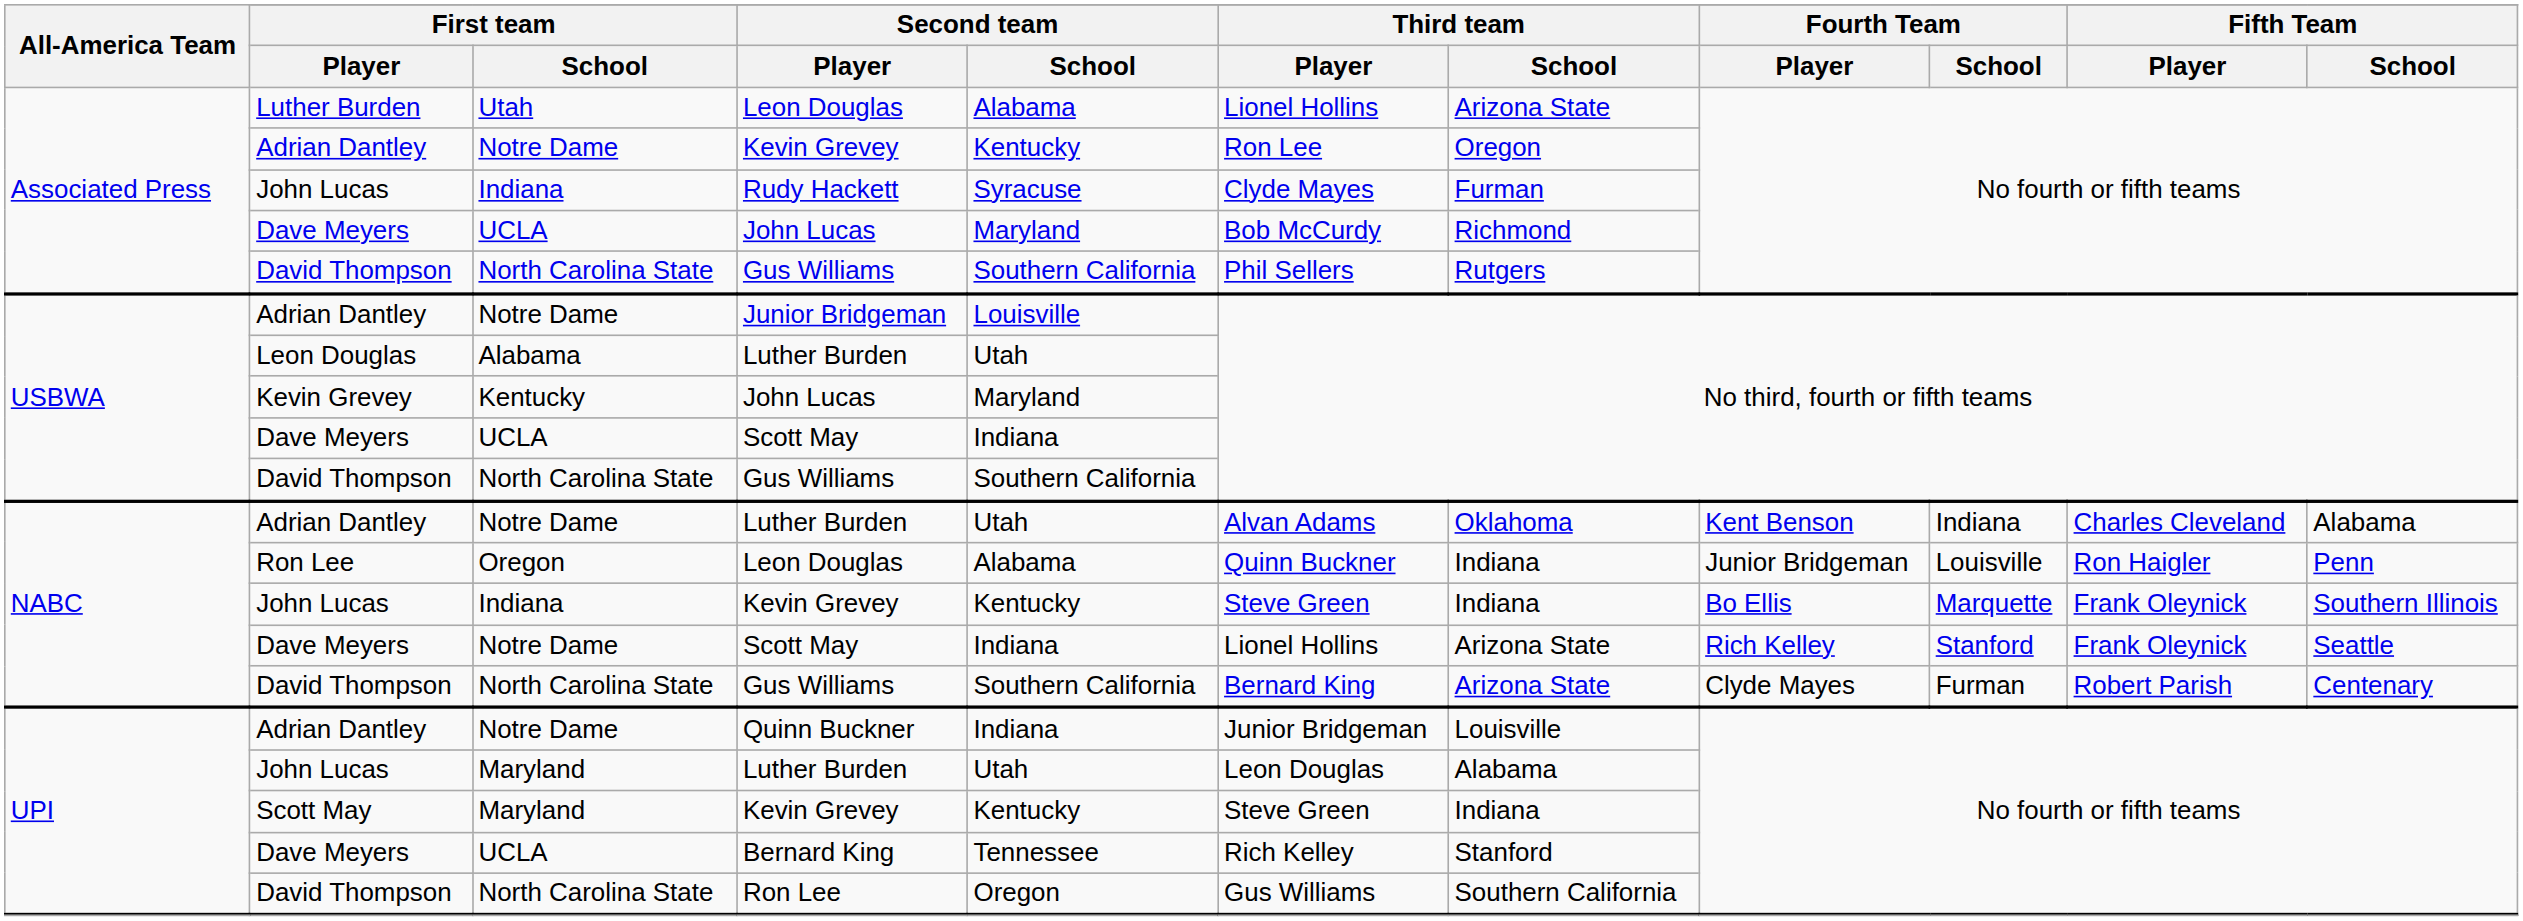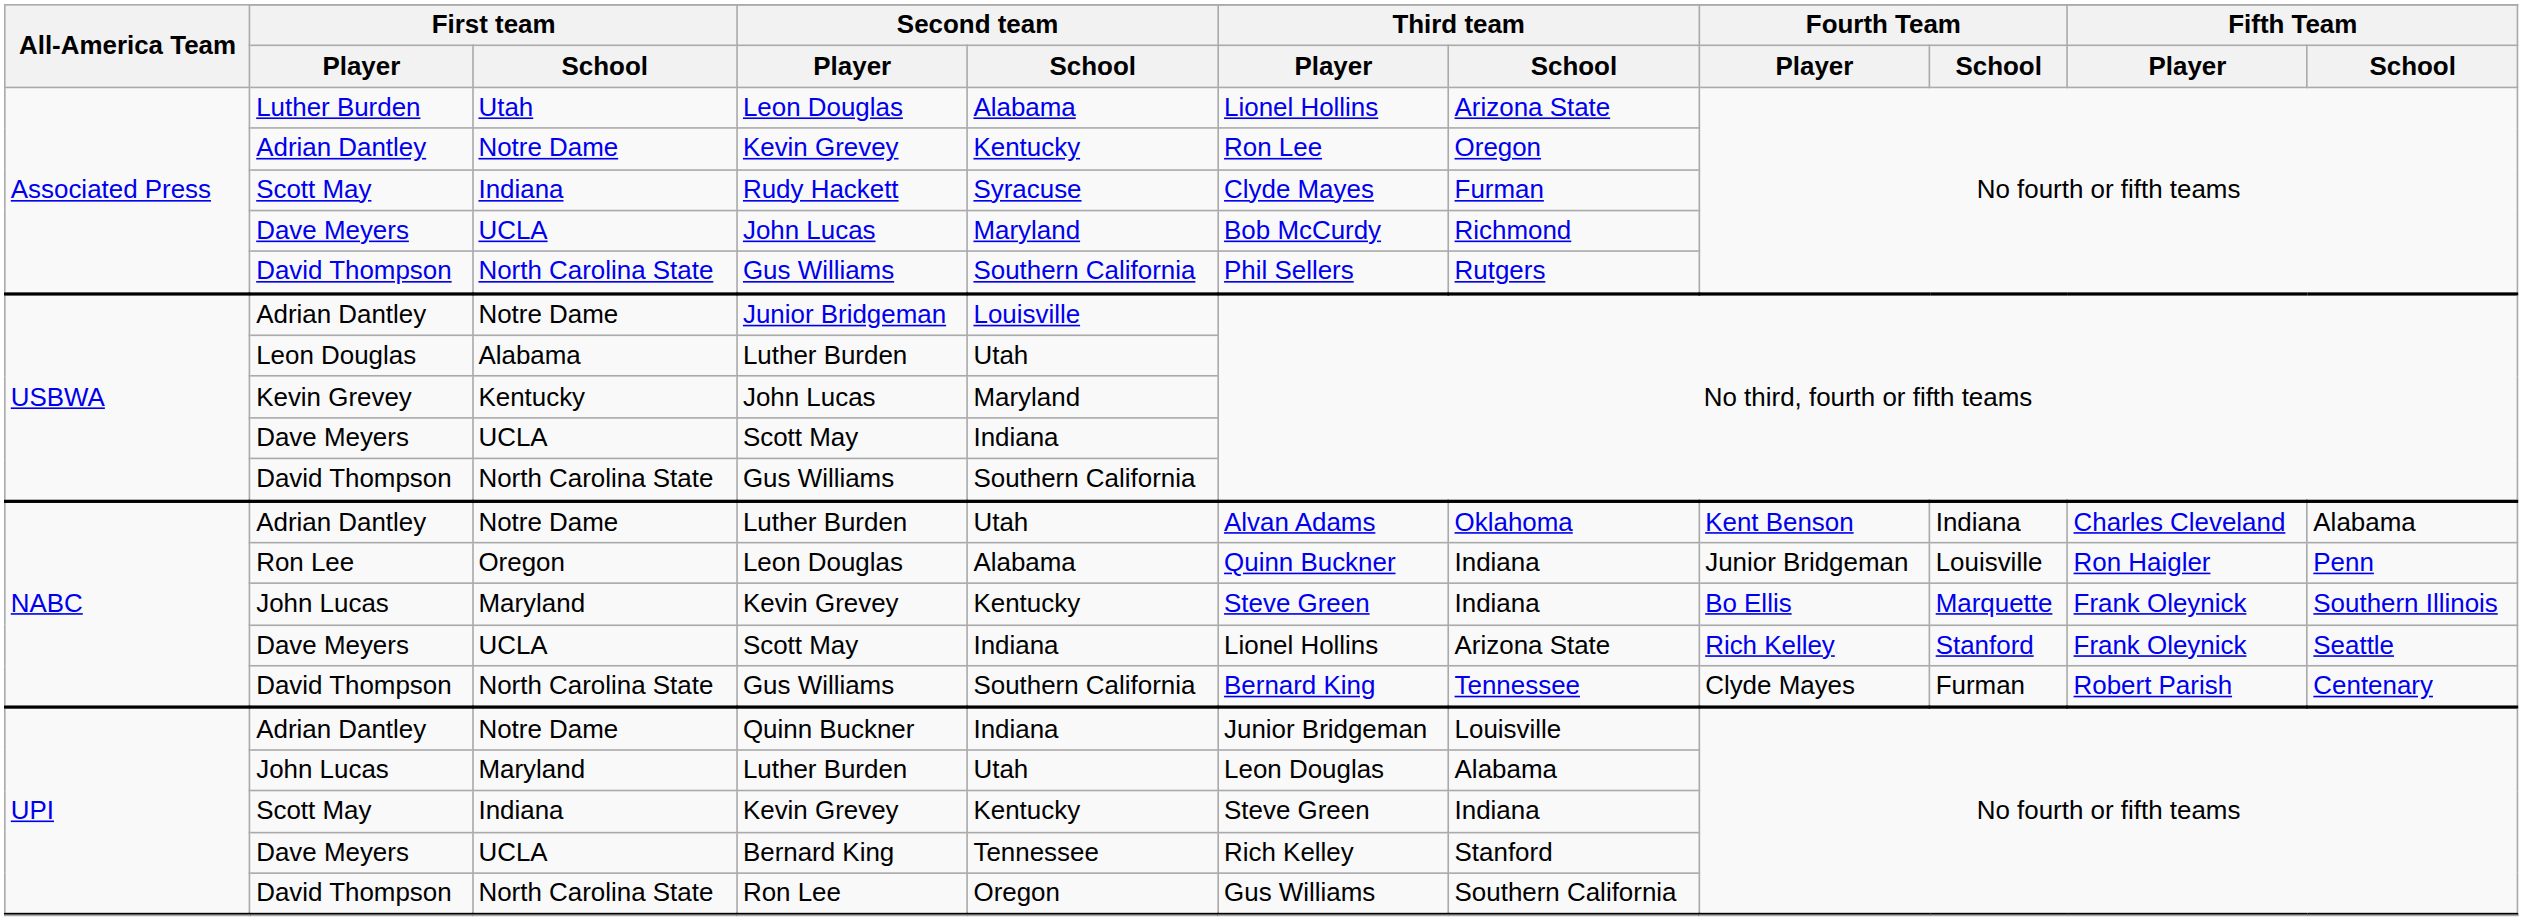Rudy Hackett | First team / Player: John Lucas -> Scott May
NABC / Kevin Grevey | First team / School: Indiana -> Maryland
NABC / Scott May | First team / School: Notre Dame -> UCLA
NABC / Gus Williams | Third team / School: Arizona State -> Tennessee
UPI / Kevin Grevey | First team / School: Maryland -> Indiana
